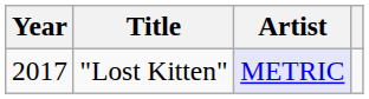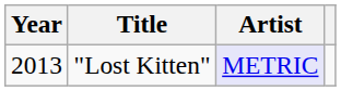"Lost Kitten" | Year: 2017 -> 2013
